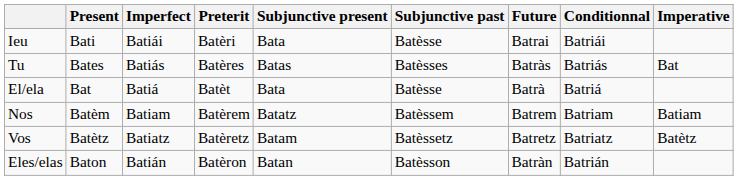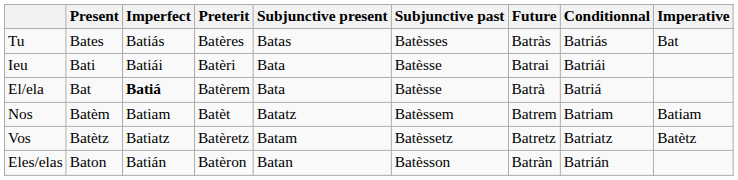rows swapped: Ieu <-> Tu
El/ela | Imperfect: normal -> bold
El/ela | Preterit: Batèt -> Batèrem
Nos | Preterit: Batèrem -> Batèt
